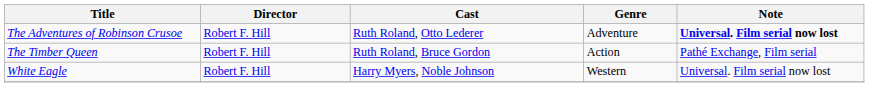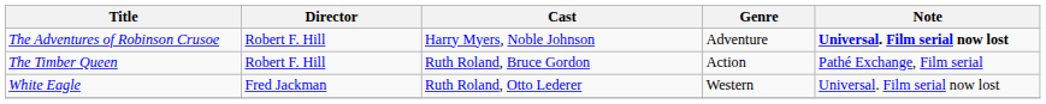The Adventures of Robinson Crusoe | Cast: Ruth Roland, Otto Lederer -> Harry Myers, Noble Johnson
White Eagle | Director: Robert F. Hill -> Fred Jackman
White Eagle | Cast: Harry Myers, Noble Johnson -> Ruth Roland, Otto Lederer
